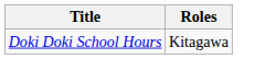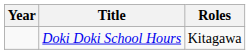+ column: Year
